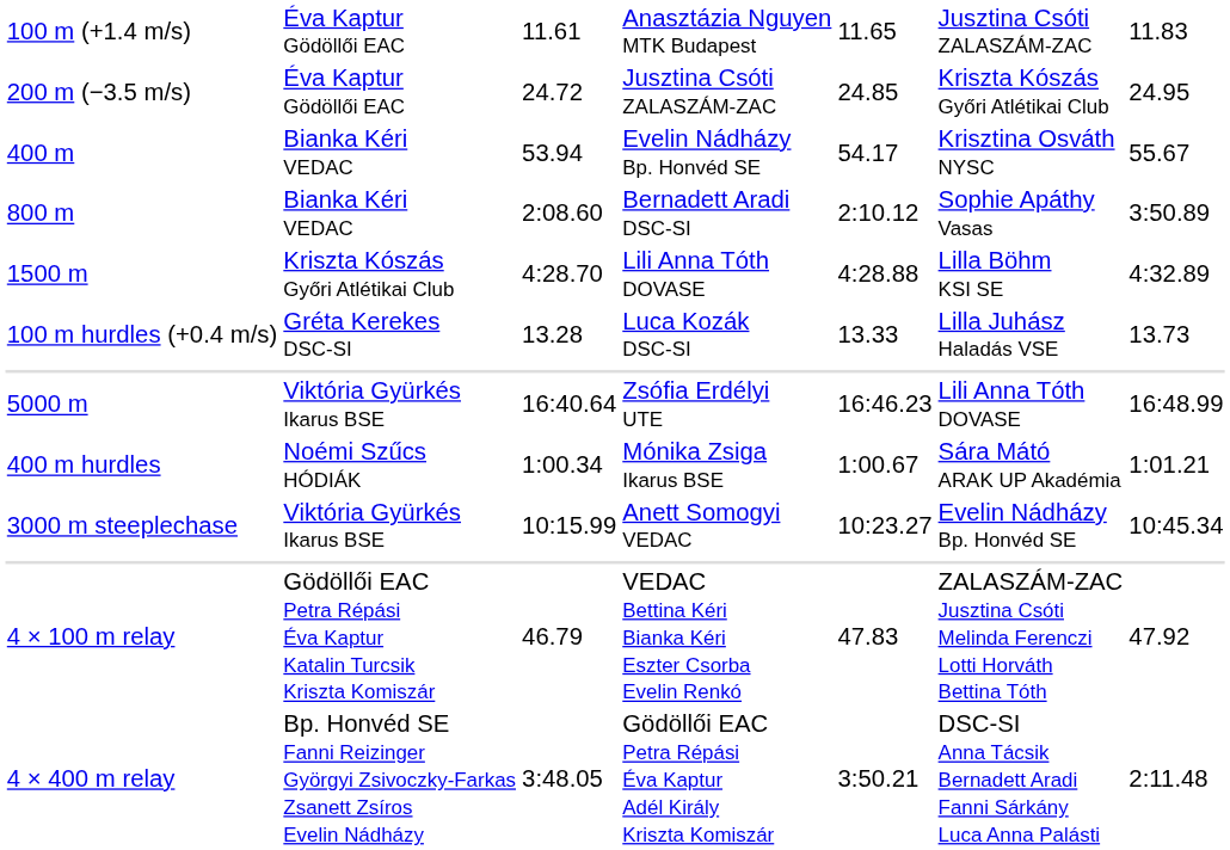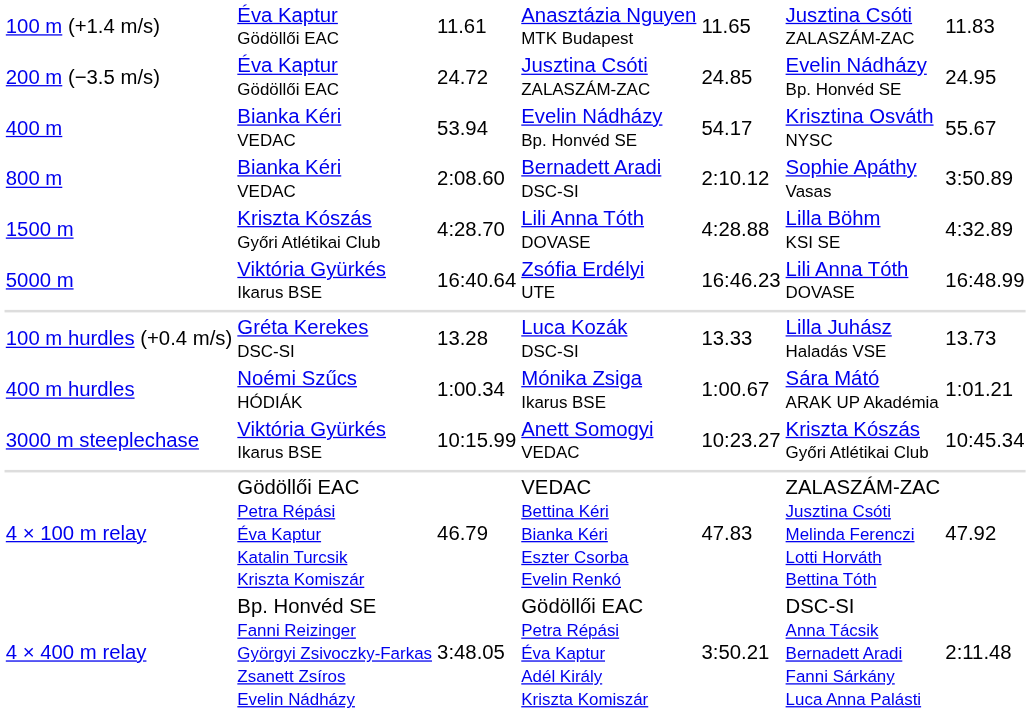200 m (−3.5 m/s) | column 6: Kriszta Kószás Győri Atlétikai Club -> Evelin Nádházy Bp. Honvéd SE
rows swapped: 5000 m <-> 100 m hurdles (+0.4 m/s)
3000 m steeplechase | column 6: Evelin Nádházy Bp. Honvéd SE -> Kriszta Kószás Győri Atlétikai Club
